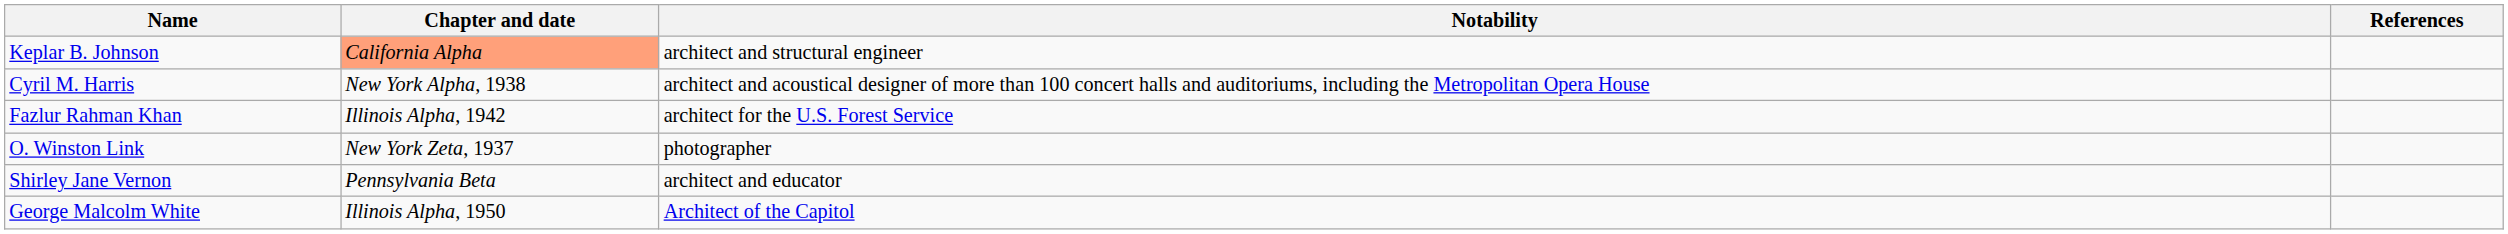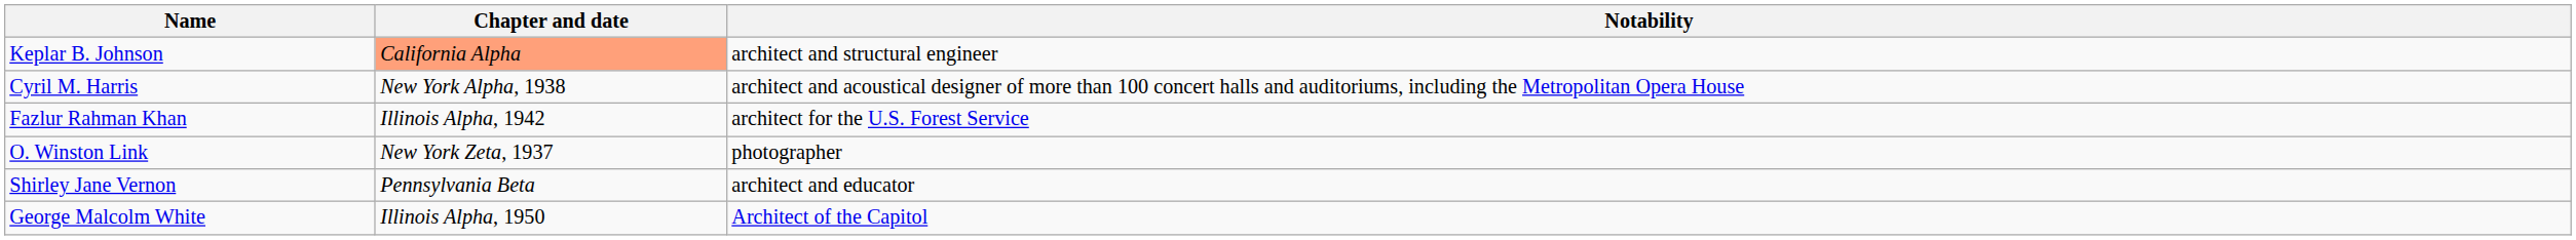- column: References
